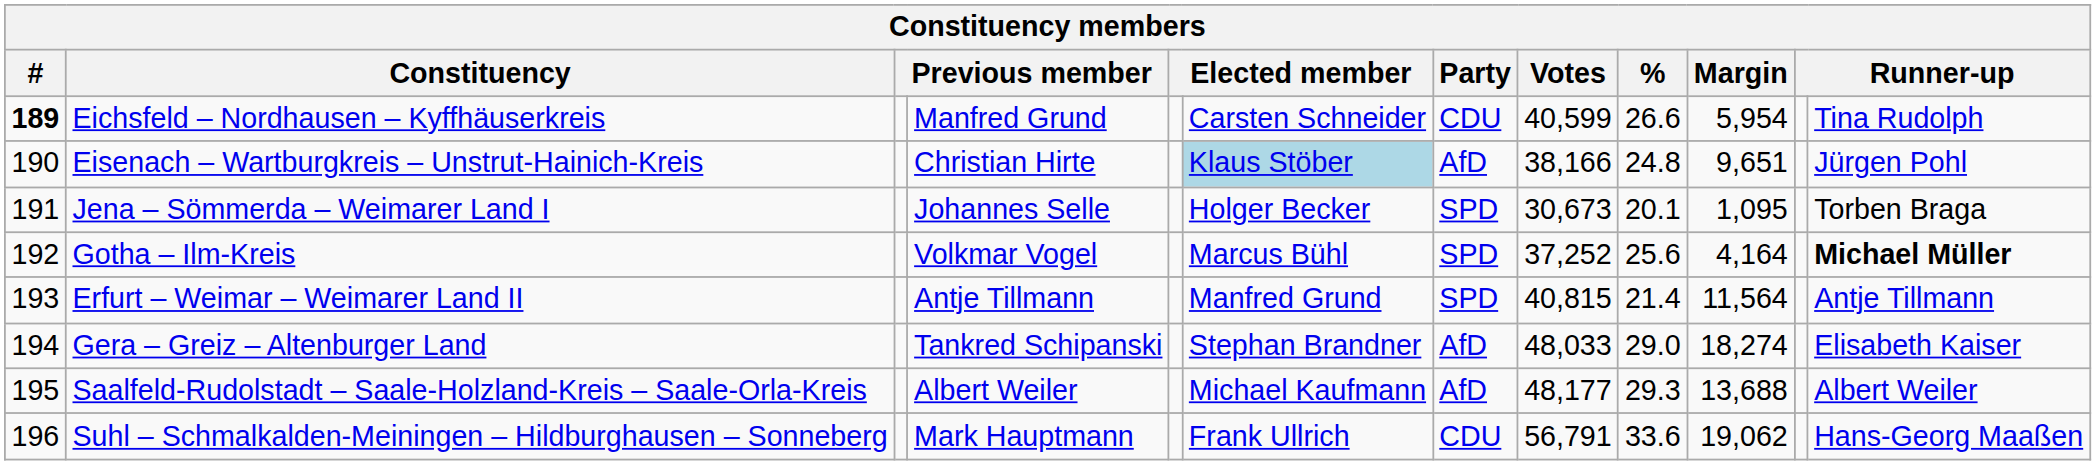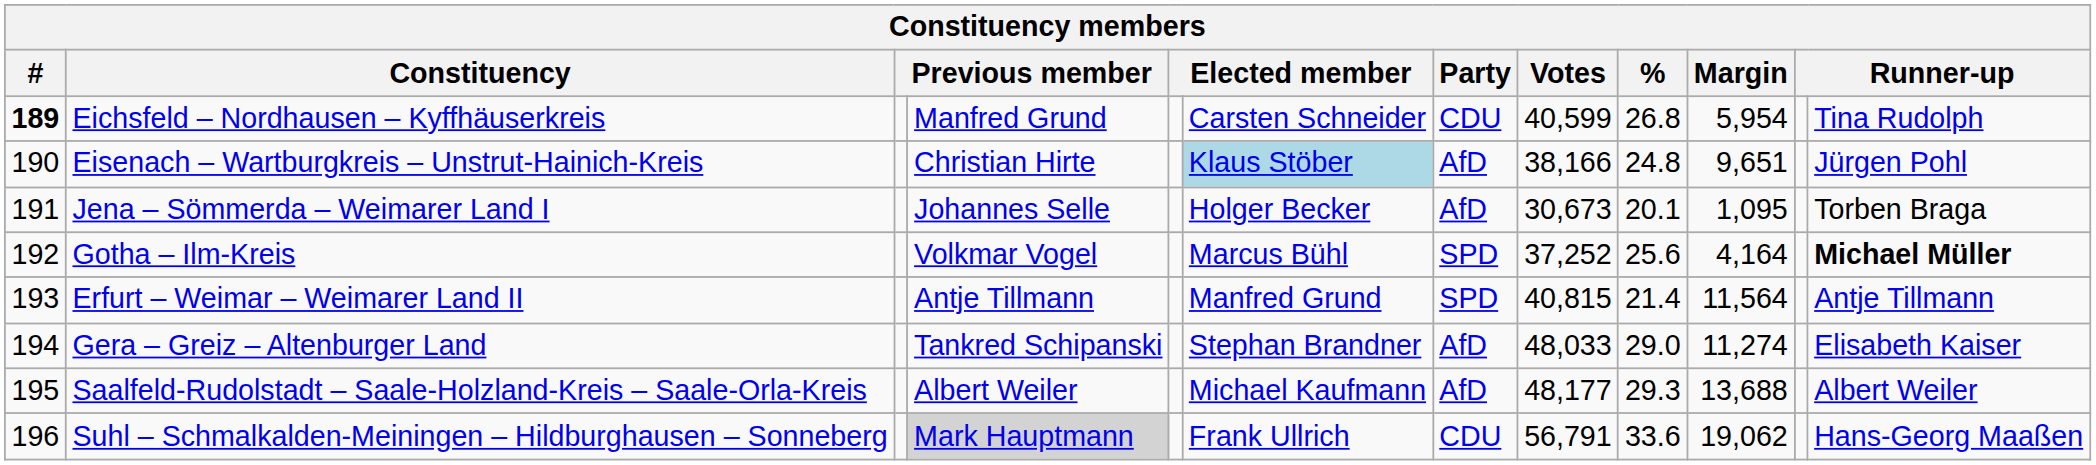Eichsfeld – Nordhausen – Kyffhäuserkreis | %: 26.6 -> 26.8
Jena – Sömmerda – Weimarer Land I | Party: SPD -> AfD
Gera – Greiz – Altenburger Land | Margin: 18,274 -> 11,274
Suhl – Schmalkalden-Meiningen – Hildburghausen – Sonneberg | column 4: no background -> lightgrey background
